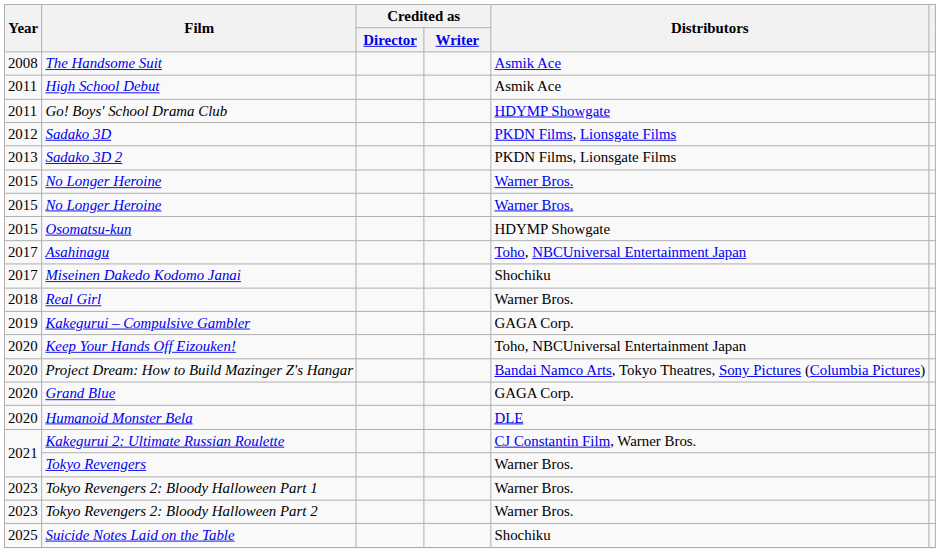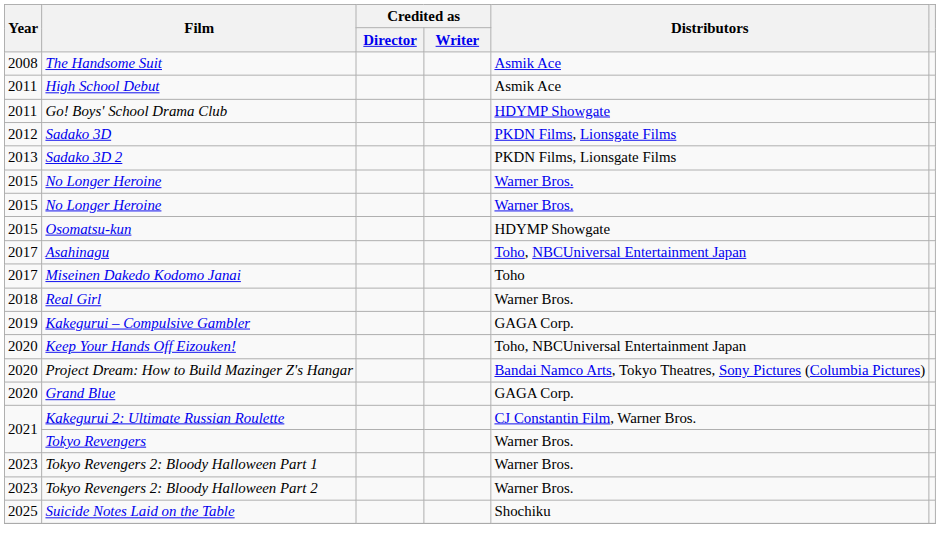Miseinen Dakedo Kodomo Janai | Distributors: Shochiku -> Toho
- row: 2020 | Humanoid Monster Bela | DLE
